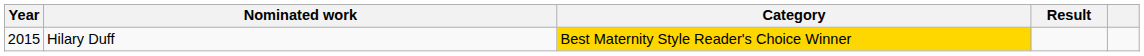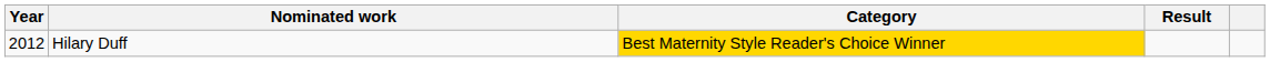Hilary Duff | Year: 2015 -> 2012
